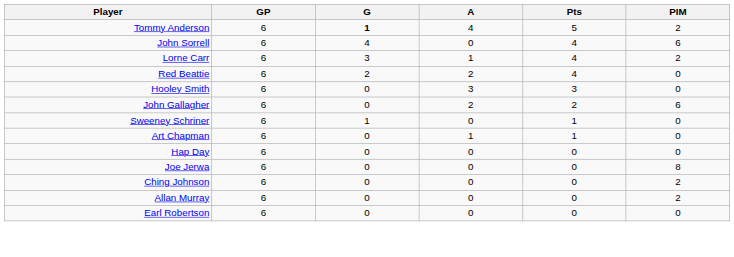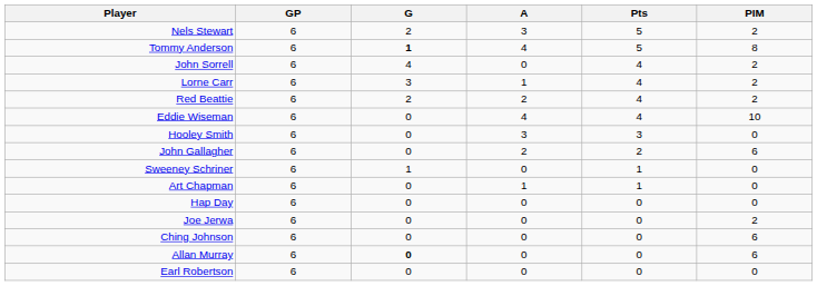+ row: Nels Stewart | 6 | 2 | 3 | 5 | 2
Tommy Anderson | PIM: 2 -> 8
John Sorrell | PIM: 6 -> 2
Red Beattie | PIM: 0 -> 2
+ row: Eddie Wiseman | 6 | 0 | 4 | 4 | 10
Joe Jerwa | PIM: 8 -> 2
Ching Johnson | PIM: 2 -> 6
Allan Murray | G: normal -> bold
Allan Murray | PIM: 2 -> 6
